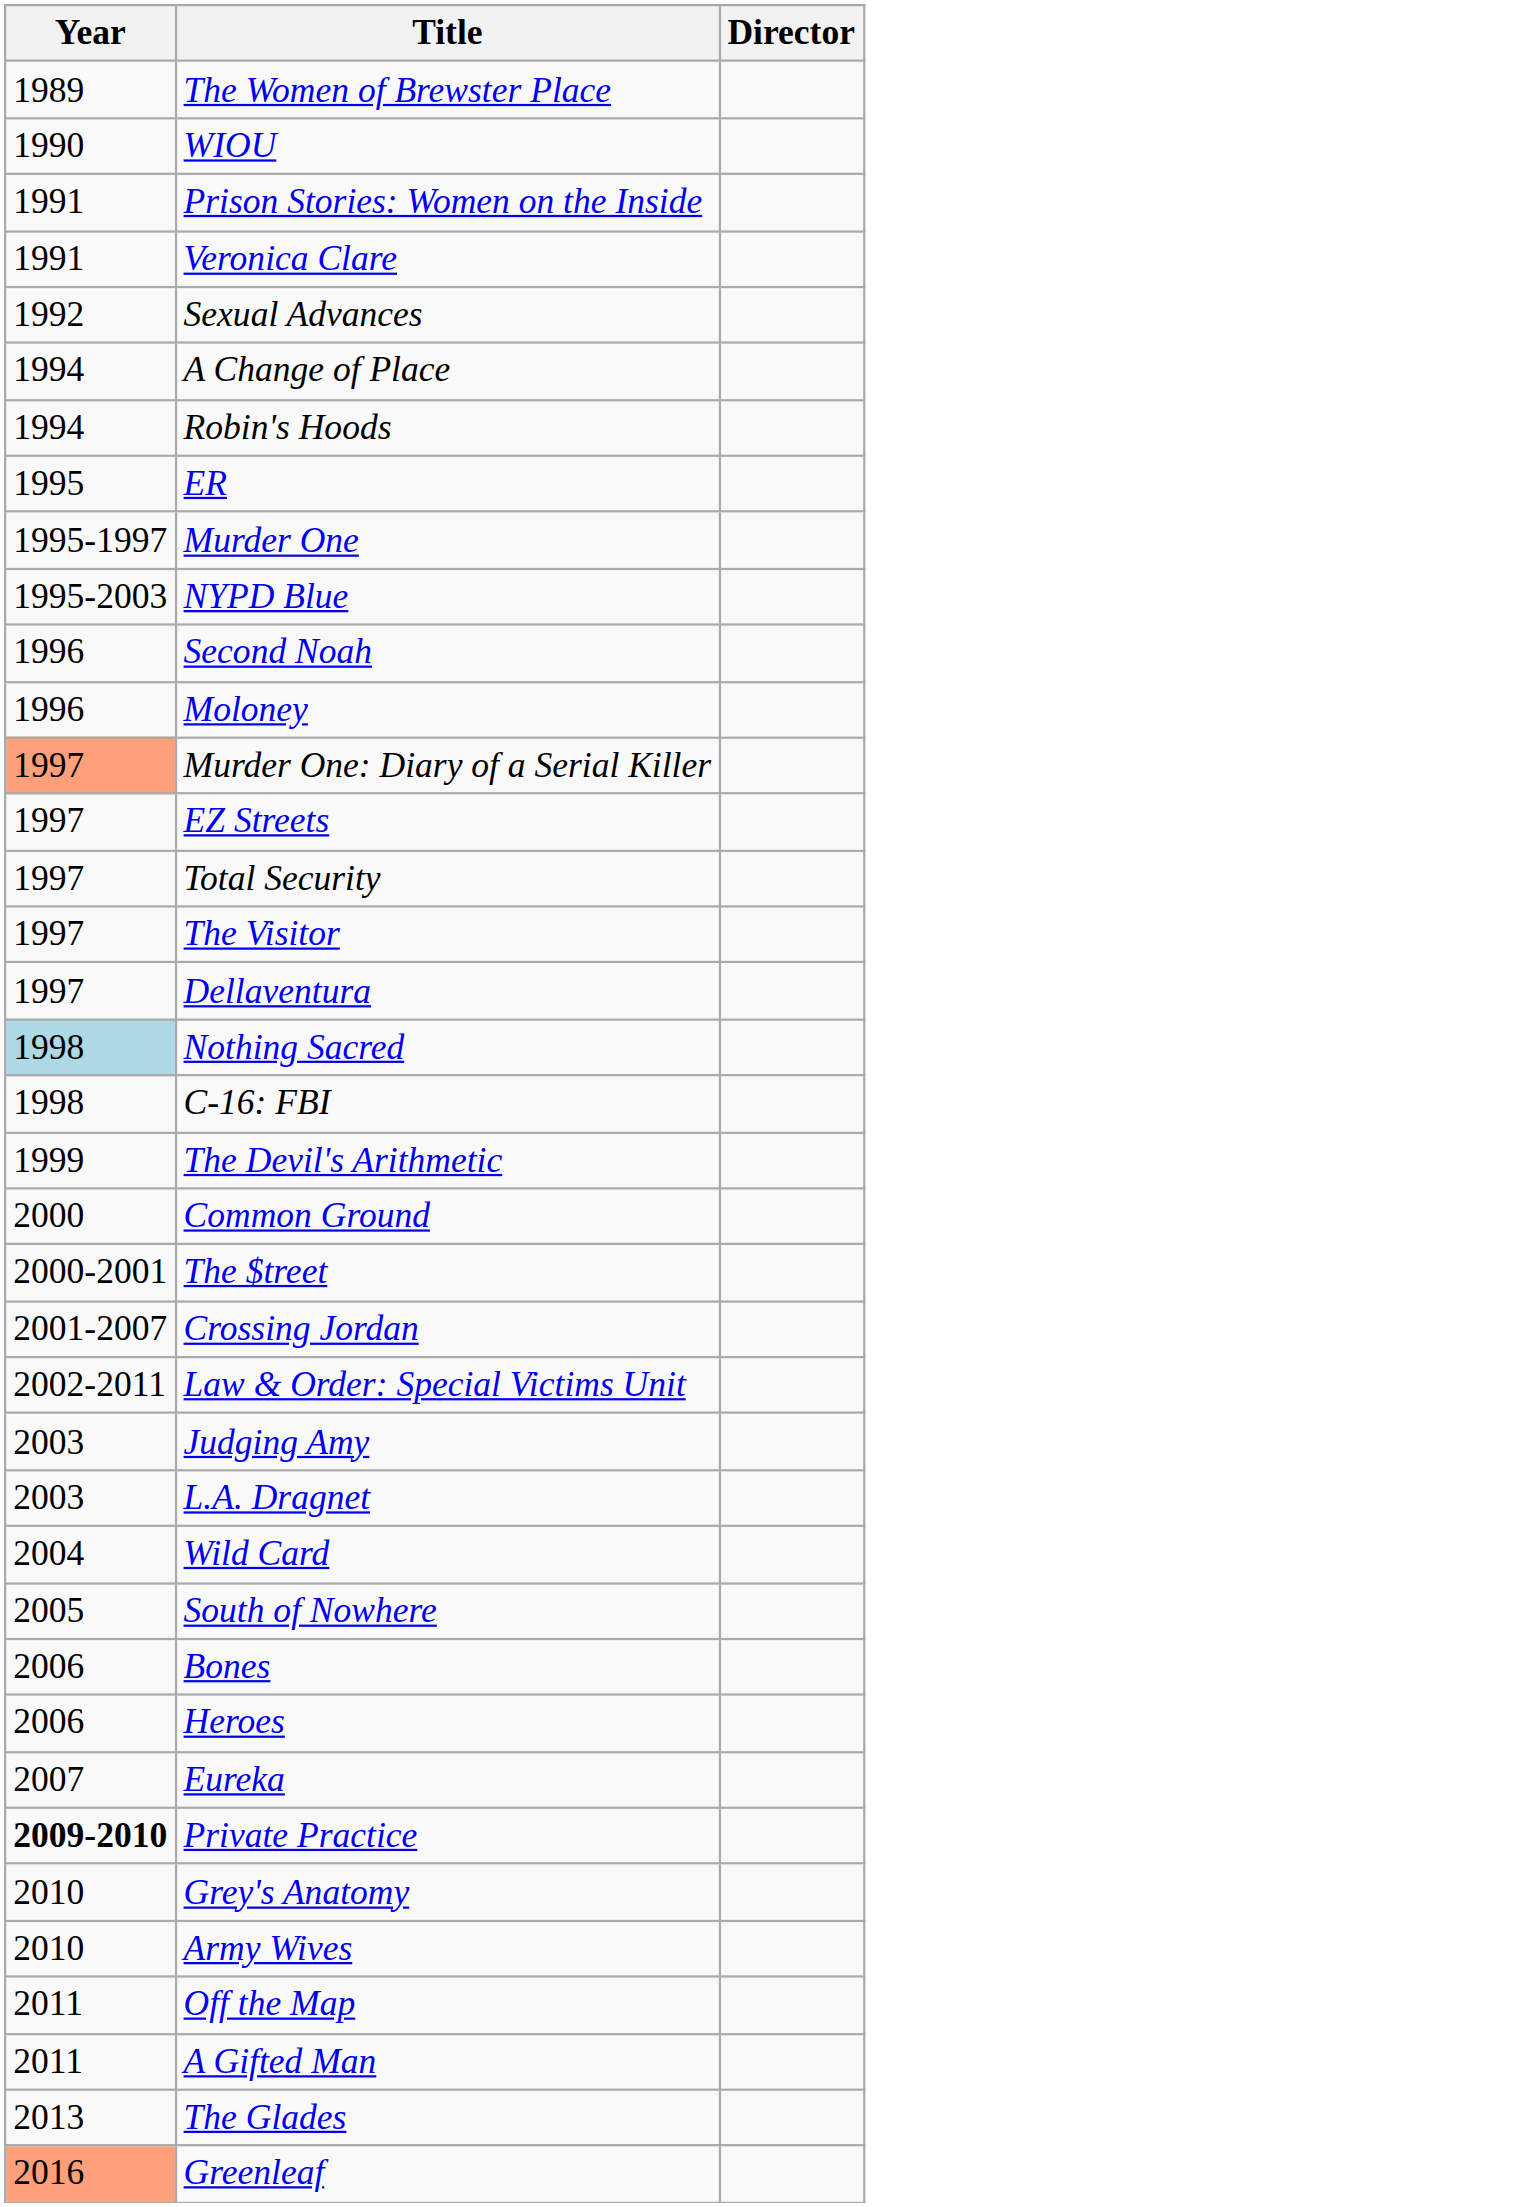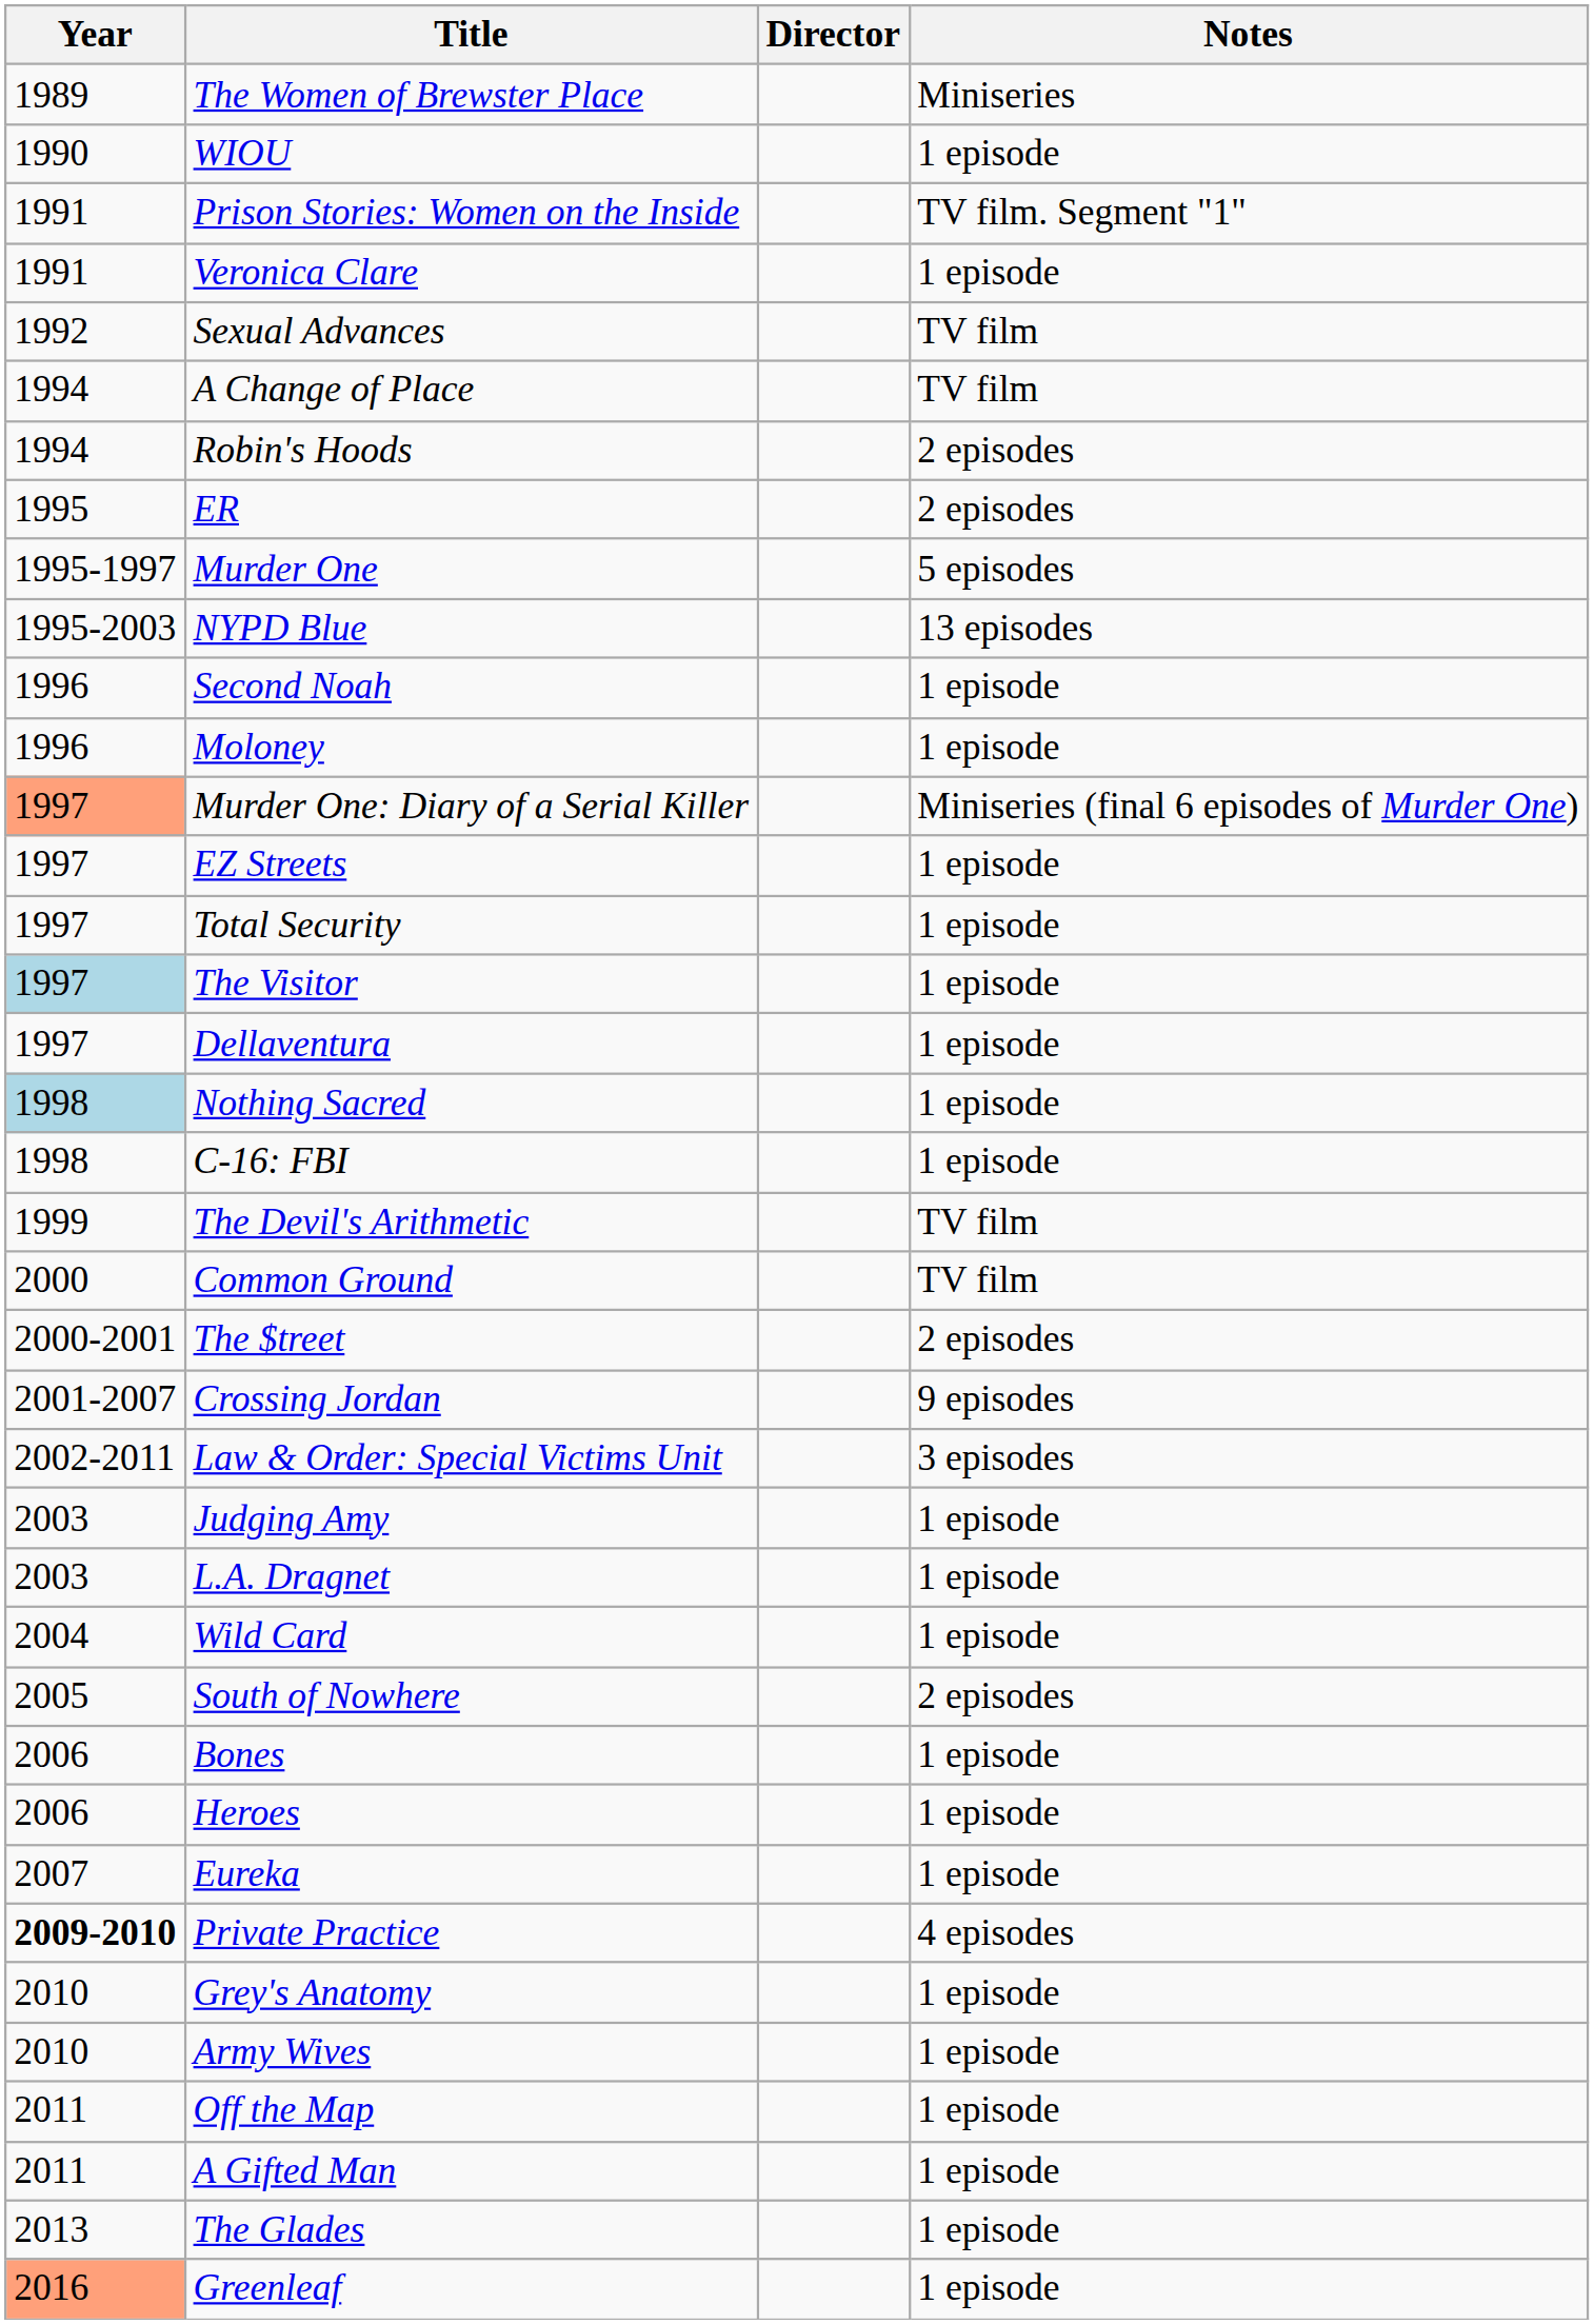+ column: Notes | Miniseries | 1 episode | TV film. Segment "1" | 1 episode | TV film | TV film | 2 episodes | 2 episodes | 5 episodes | 13 episodes | 1 episode | 1 episode | Miniseries (final 6 episodes of Murder One) | 1 episode | 1 episode | 1 episode | 1 episode | 1 episode | 1 episode | TV film | TV film | 2 episodes | 9 episodes | 3 episodes | 1 episode | 1 episode | 1 episode | 2 episodes | 1 episode | 1 episode | 1 episode | 4 episodes | 1 episode | 1 episode | 1 episode | 1 episode | 1 episode | 1 episode
The Visitor | Year: no background -> lightblue background
